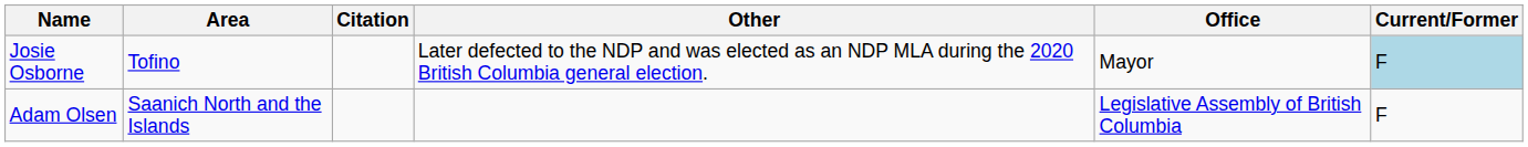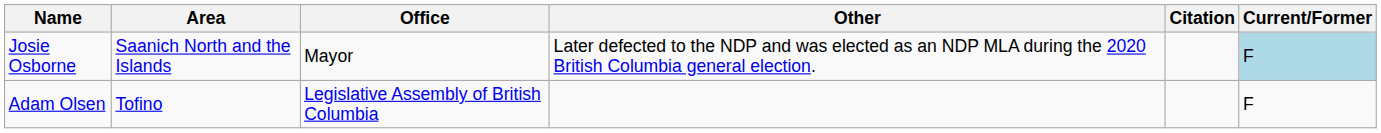columns swapped: Office <-> Citation
Josie Osborne | Area: Tofino -> Saanich North and the Islands
Adam Olsen | Area: Saanich North and the Islands -> Tofino
